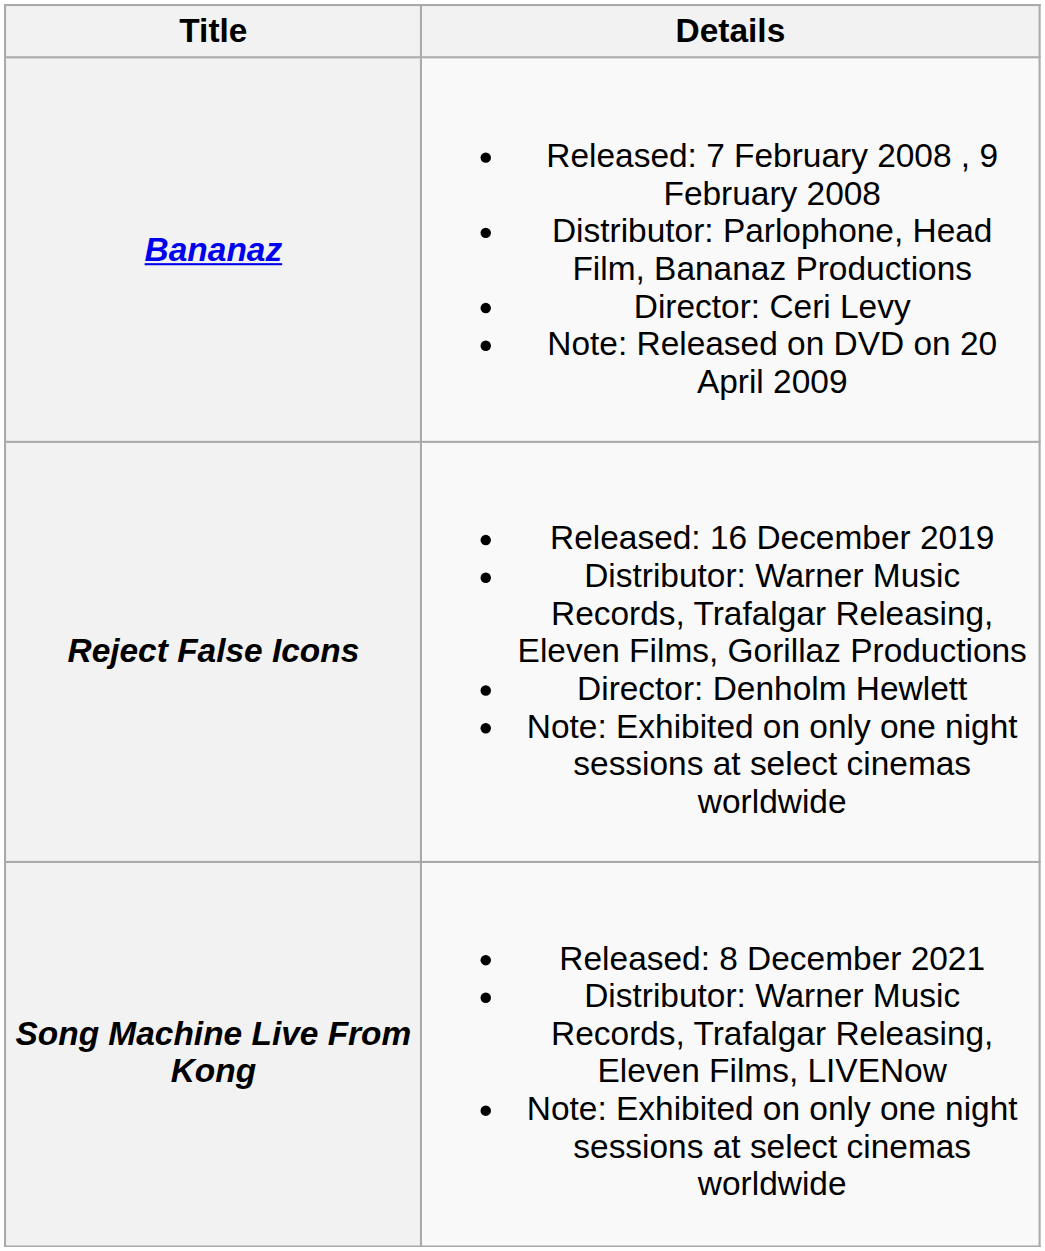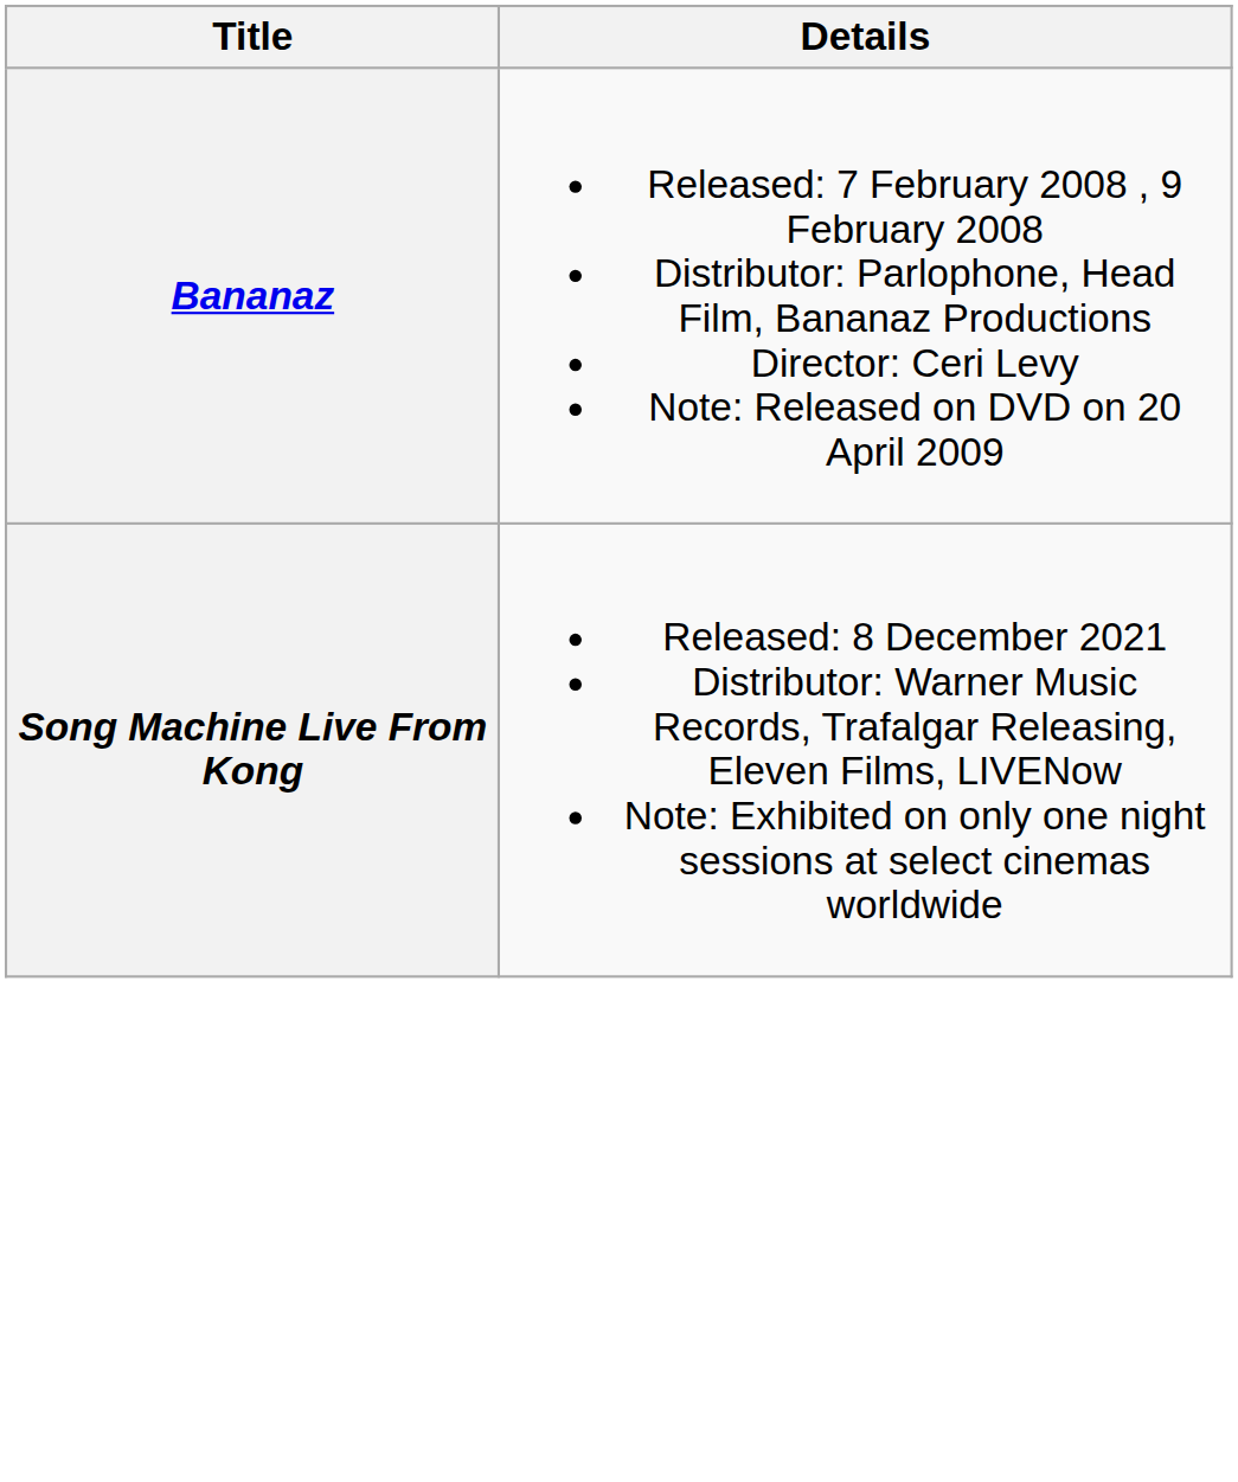- row: Reject False Icons | Released: 16 December 2019 Distributor: Warner Music Records, Trafalgar Releasing, Eleven Films, Gorillaz Productions Director: Denholm Hewlett Note: Exhibited on only one night sessions at select cinemas worldwide
